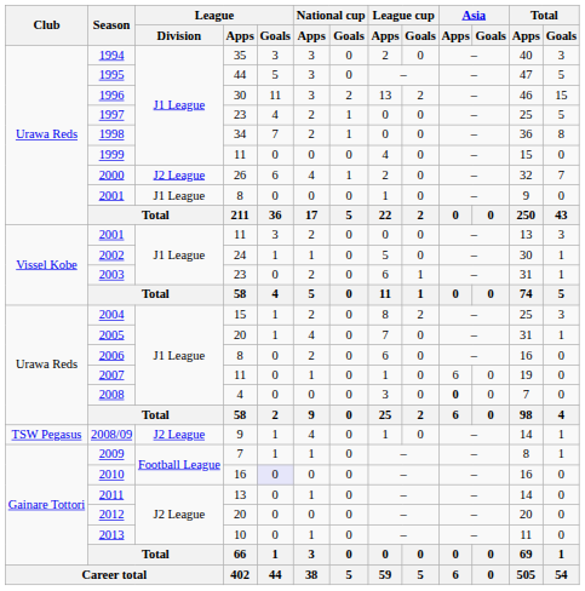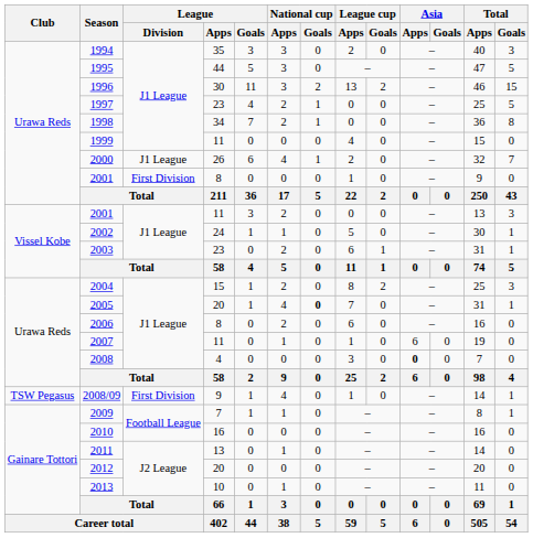2000 | League / Division: J2 League -> J1 League
2001 / 8 | League / Division: J1 League -> First Division
2005 | National cup / Goals: normal -> bold
2008/09 | League / Division: J2 League -> First Division
2010 | League / Goals: lavender background -> no background
